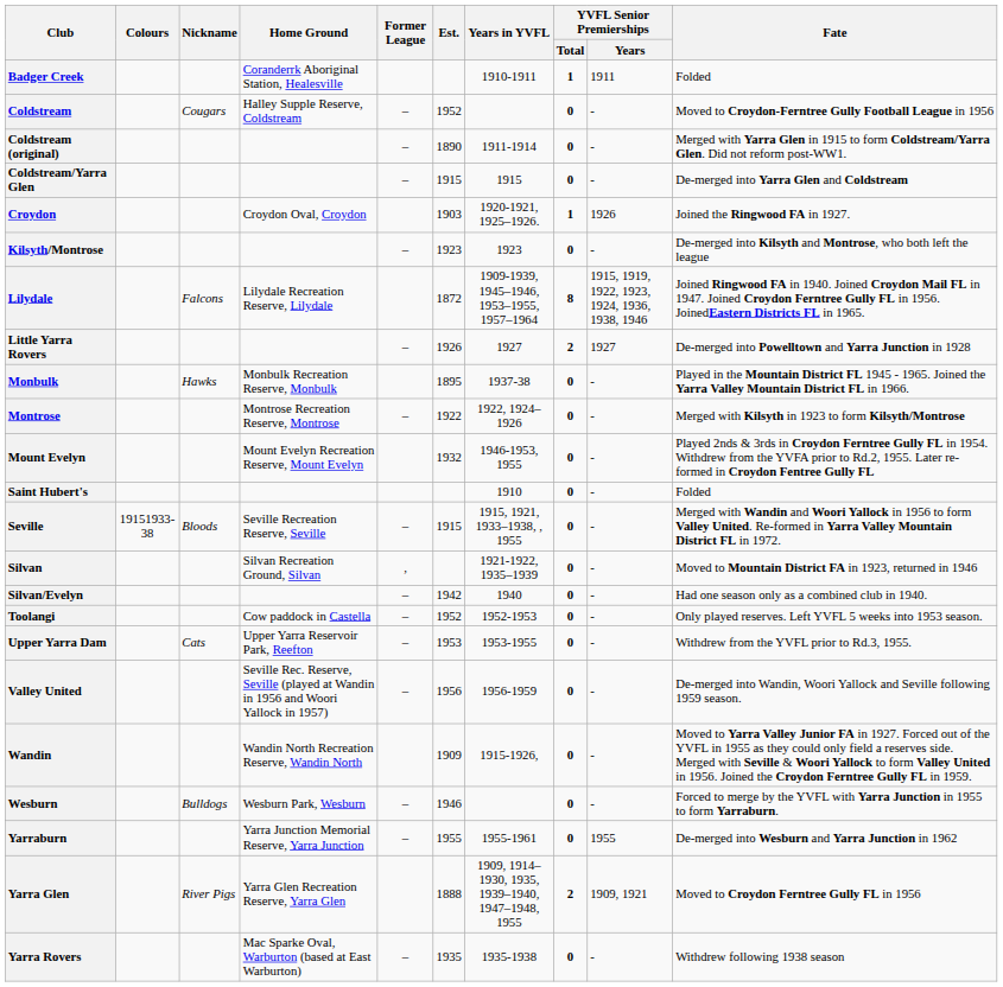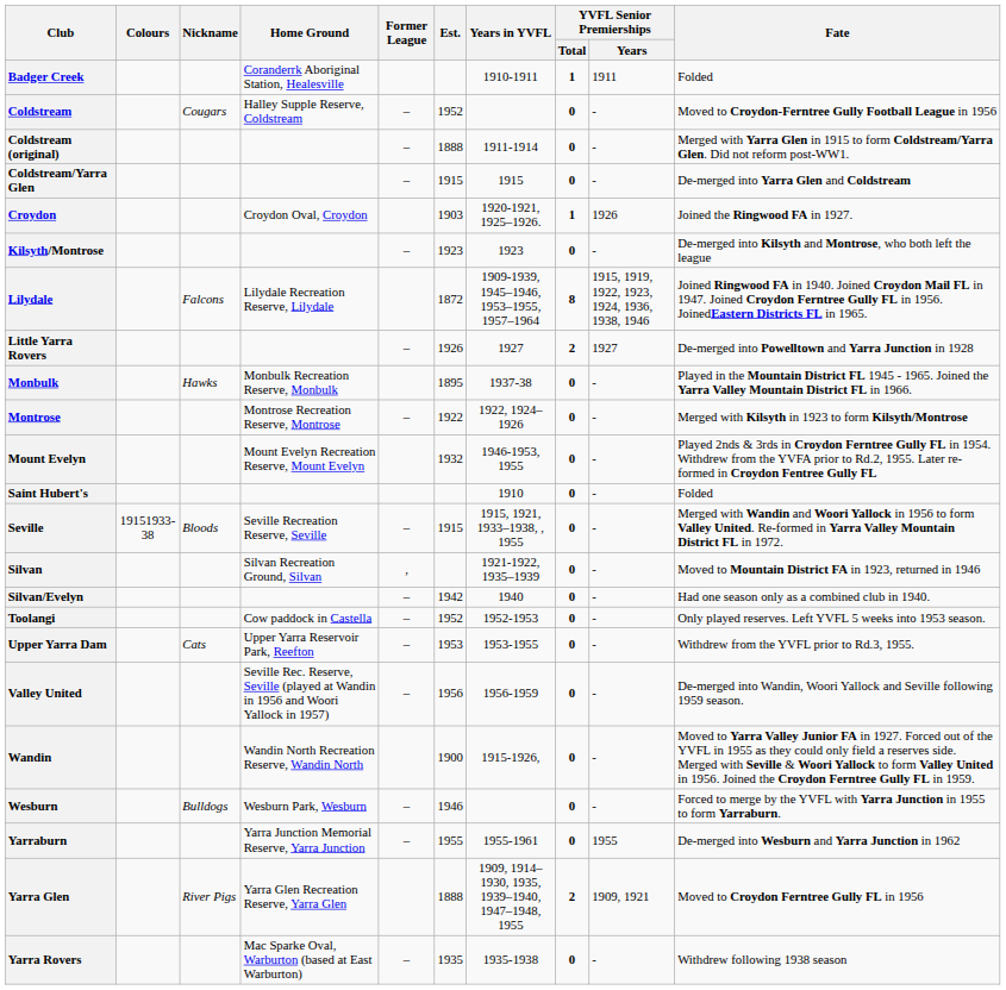Coldstream (original) | Est.: 1890 -> 1888
Wandin | Est.: 1909 -> 1900
